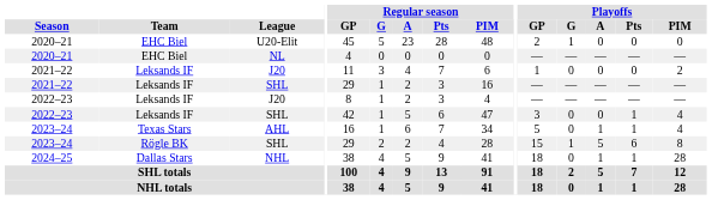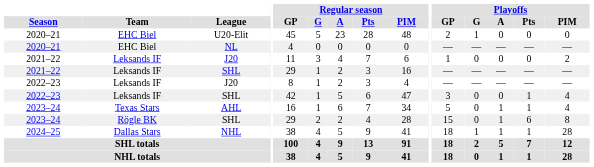2023–24 / SHL | Playoffs / G: 1 -> 0
2023–24 / SHL | Playoffs / A: 5 -> 1
NHL | Playoffs / G: 0 -> 1
